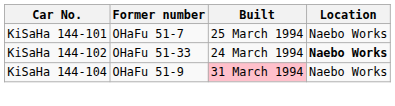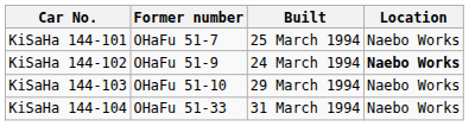KiSaHa 144-102 | Former number: OHaFu 51-33 -> OHaFu 51-9
+ row: KiSaHa 144-103 | OHaFu 51-10 | 29 March 1994 | Naebo Works
KiSaHa 144-104 | Former number: OHaFu 51-9 -> OHaFu 51-33
KiSaHa 144-104 | Built: pink background -> no background
